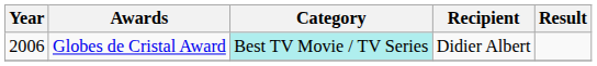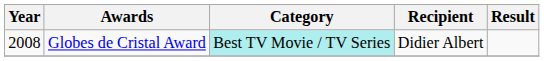Globes de Cristal Award | Year: 2006 -> 2008
